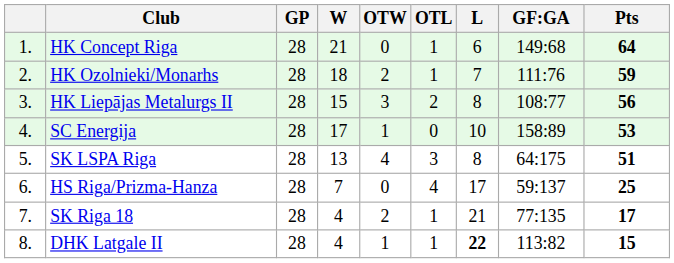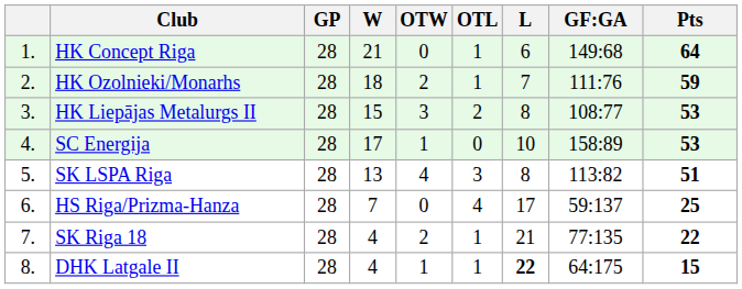HK Liepājas Metalurgs II | Pts: 56 -> 53
SK LSPA Riga | GF:GA: 64:175 -> 113:82
SK Riga 18 | Pts: 17 -> 22
DHK Latgale II | GF:GA: 113:82 -> 64:175
